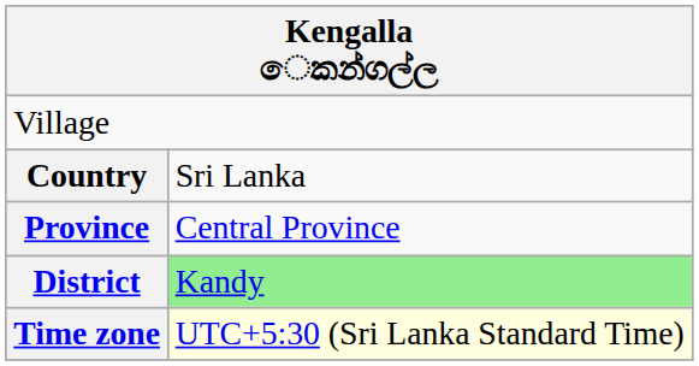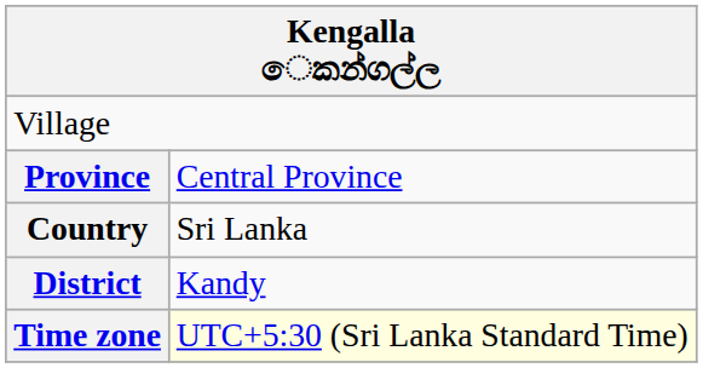rows swapped: Country <-> Province
District | column 2: lightgreen background -> no background
